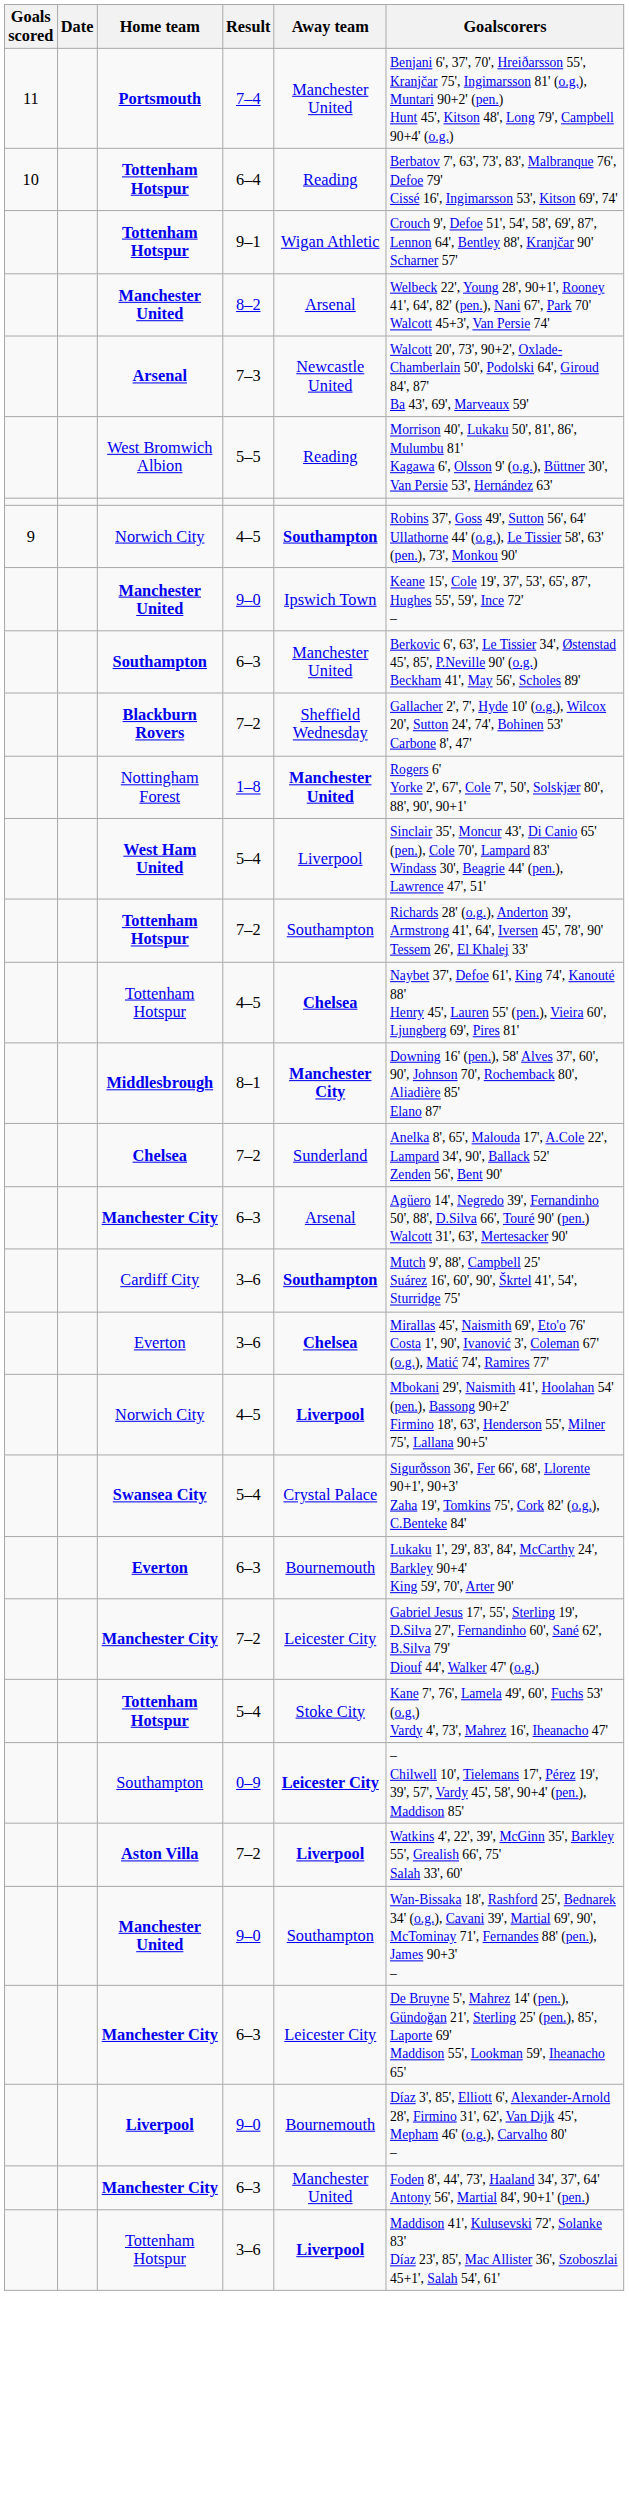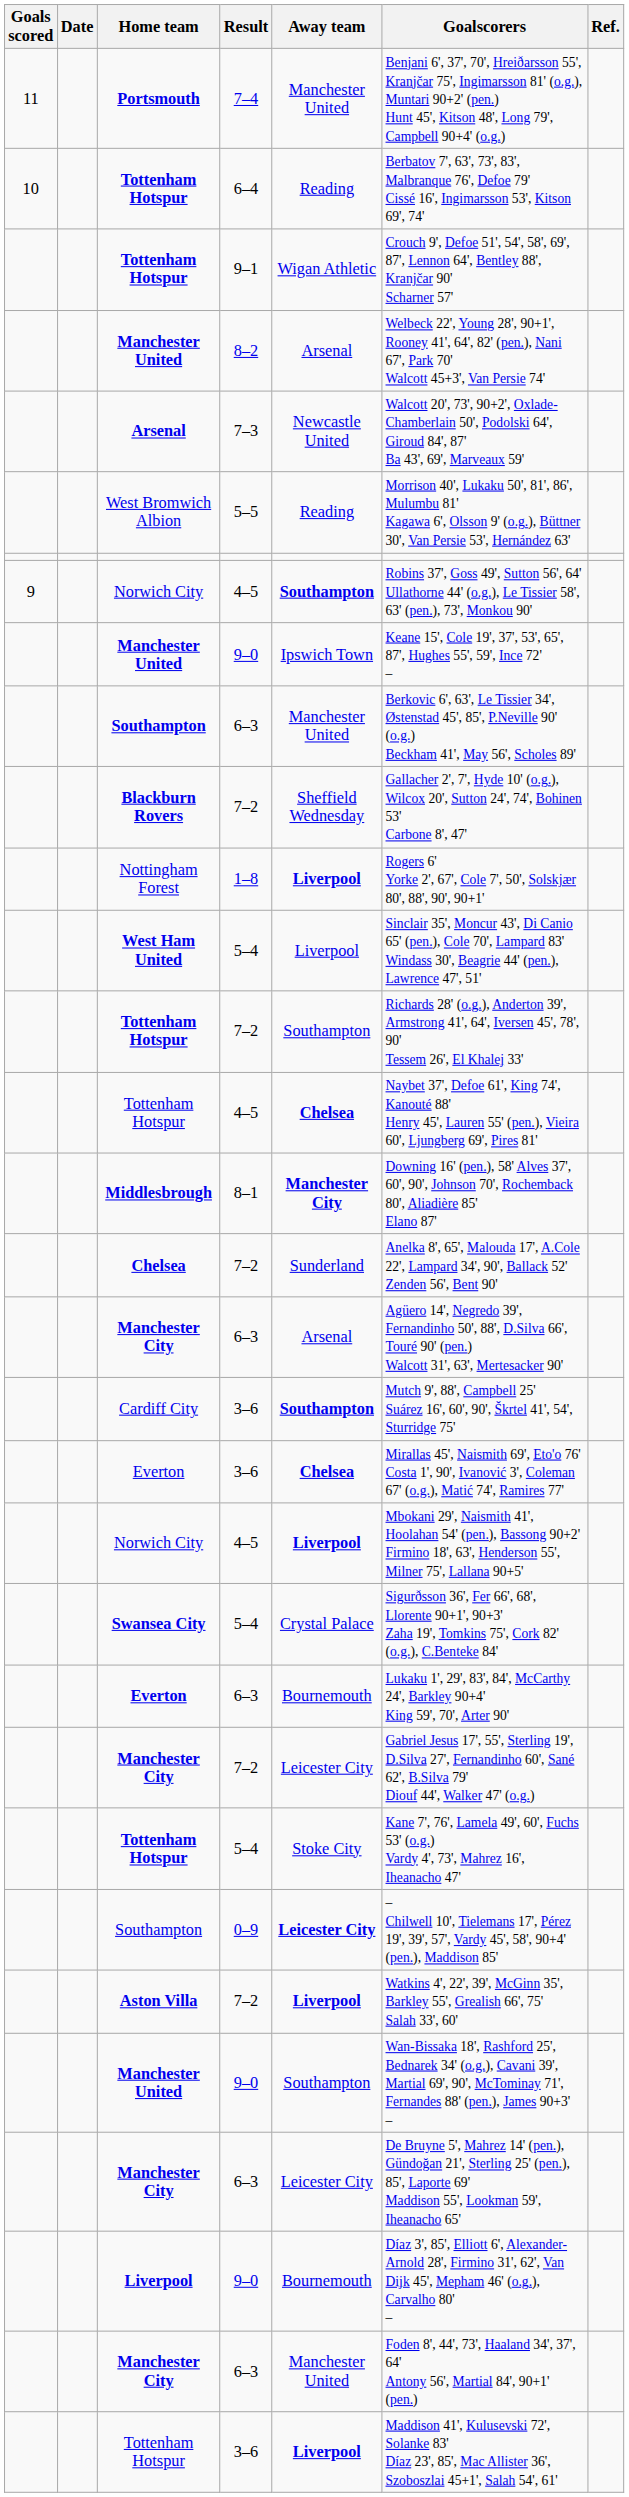+ column: Ref.
Nottingham Forest | Away team: Manchester United -> Liverpool
